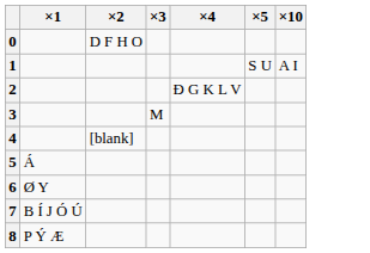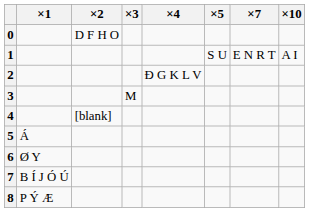+ column: ×7 | E N R T
